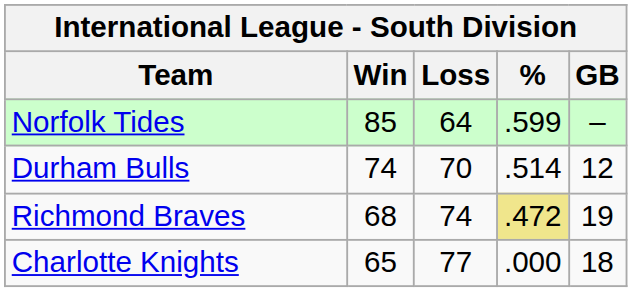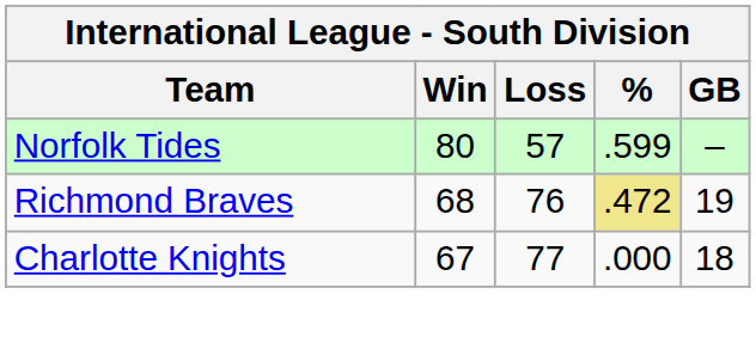Norfolk Tides | Win: 85 -> 80
Norfolk Tides | Loss: 64 -> 57
- row: Durham Bulls | 74 | 70 | .514 | 12
Richmond Braves | Loss: 74 -> 76
Charlotte Knights | Win: 65 -> 67
